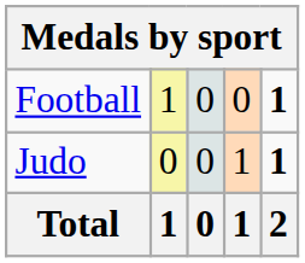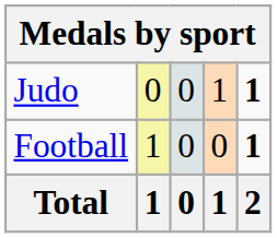rows swapped: Football <-> Judo
